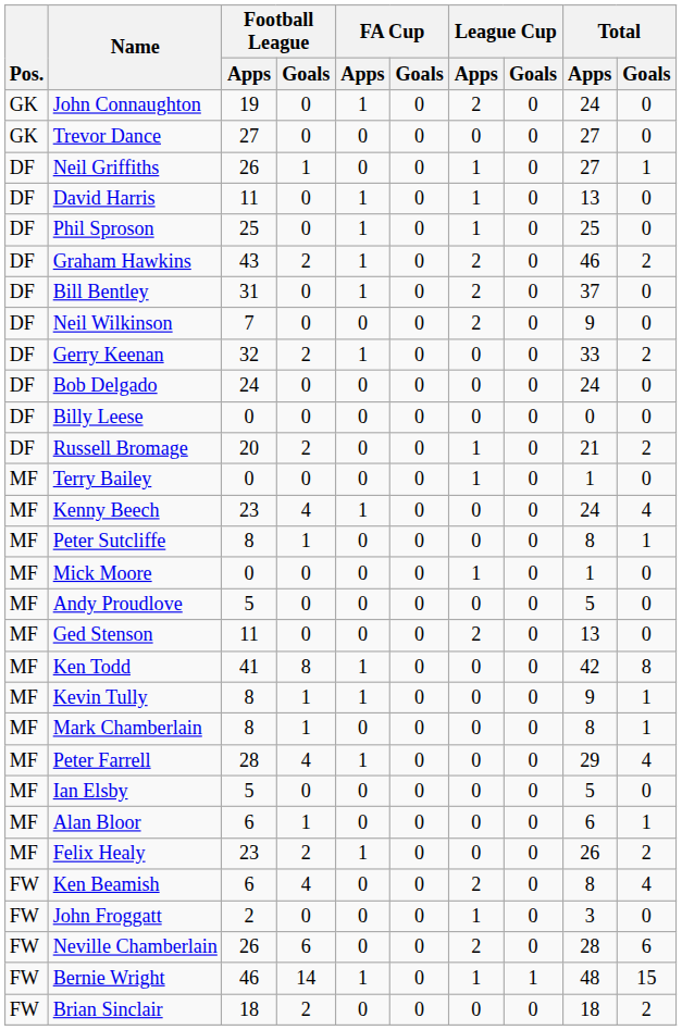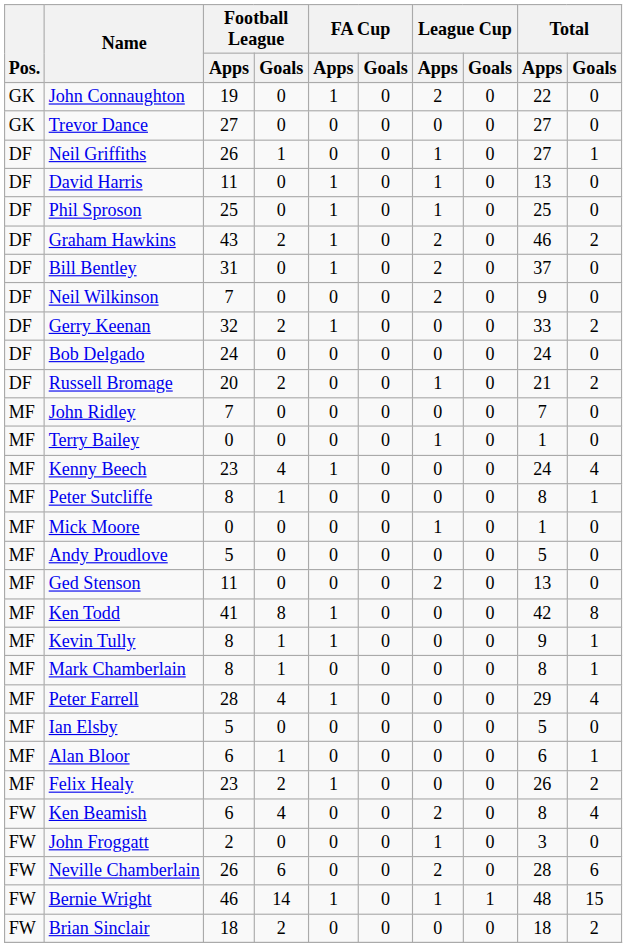John Connaughton | Total / Apps: 24 -> 22
- row: DF | Billy Leese | 0 | 0 | 0 | 0 | 0 | 0 | 0 | 0
+ row: MF | John Ridley | 7 | 0 | 0 | 0 | 0 | 0 | 7 | 0
